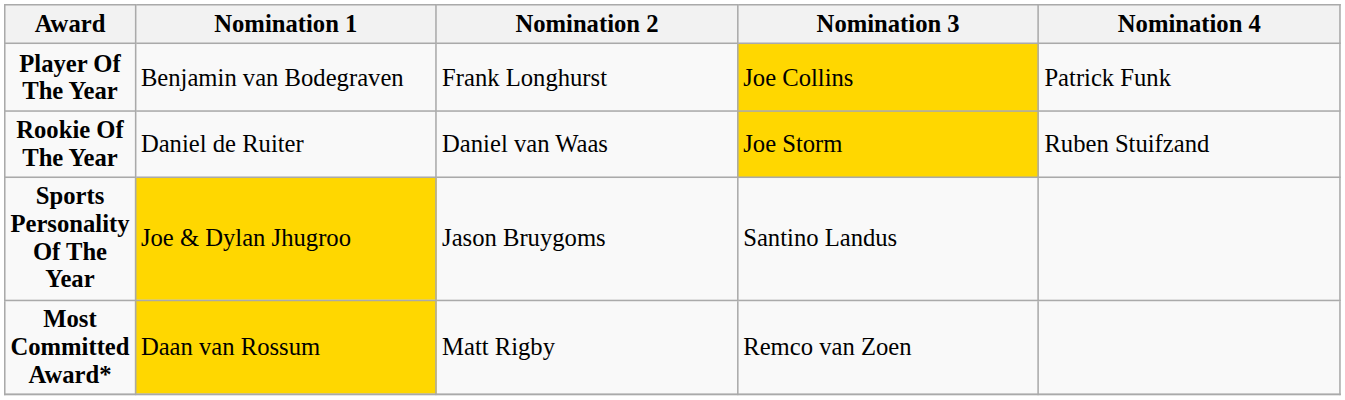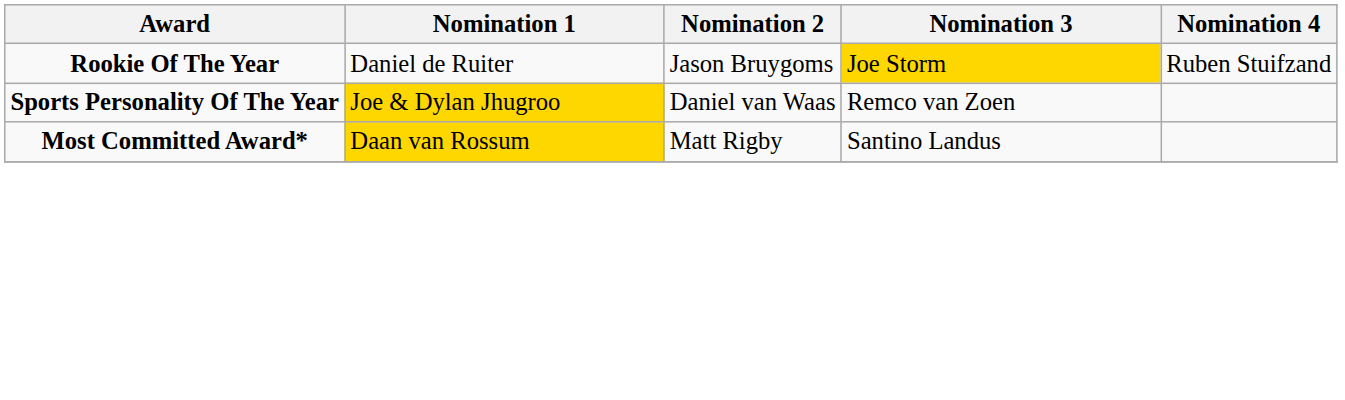- row: Player Of The Year | Benjamin van Bodegraven | Frank Longhurst | Joe Collins | Patrick Funk
Rookie Of The Year | Nomination 2: Daniel van Waas -> Jason Bruygoms
Sports Personality Of The Year | Nomination 2: Jason Bruygoms -> Daniel van Waas
Sports Personality Of The Year | Nomination 3: Santino Landus -> Remco van Zoen
Most Committed Award* | Nomination 3: Remco van Zoen -> Santino Landus
